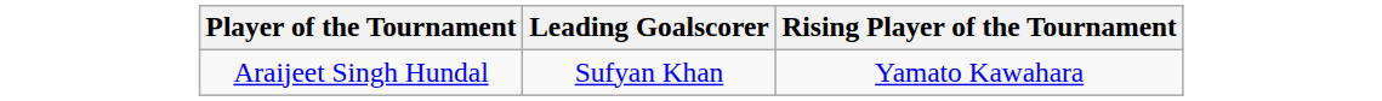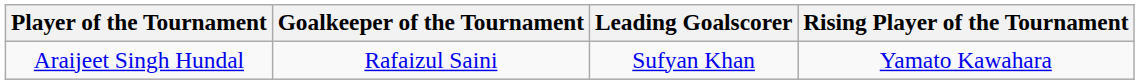+ column: Goalkeeper of the Tournament | Rafaizul Saini
